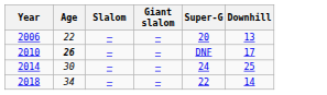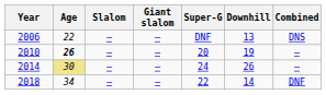+ column: Combined | DNS | — | — | DNF
2006 | Super-G: 20 -> DNF
2010 | Super-G: DNF -> 20
2010 | Downhill: 17 -> 19
2014 | Age: no background -> khaki background
2014 | Downhill: 25 -> 26
